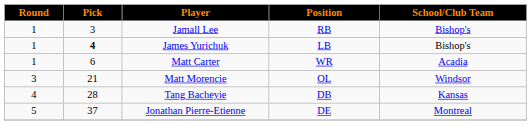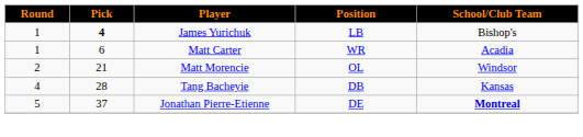- row: 1 | 3 | Jamall Lee | RB | Bishop's
Matt Morencie | Round: 3 -> 2
Jonathan Pierre-Etienne | School/Club Team: normal -> bold
